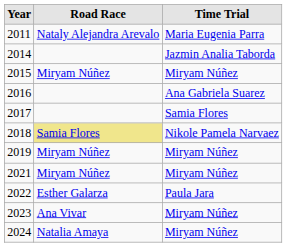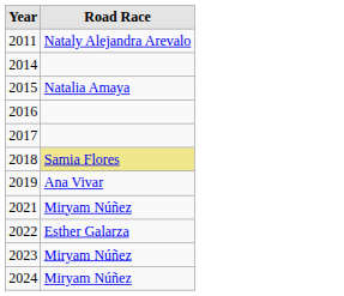- column: Time Trial | Maria Eugenia Parra | Jazmin Analia Taborda | Miryam Núñez | Ana Gabriela Suarez | Samia Flores | Nikole Pamela Narvaez | Miryam Núñez | Miryam Núñez | Paula Jara | Miryam Núñez | Miryam Núñez
2015 | Road Race: Miryam Núñez -> Natalia Amaya
2019 | Road Race: Miryam Núñez -> Ana Vivar
2023 | Road Race: Ana Vivar -> Miryam Núñez
2024 | Road Race: Natalia Amaya -> Miryam Núñez
